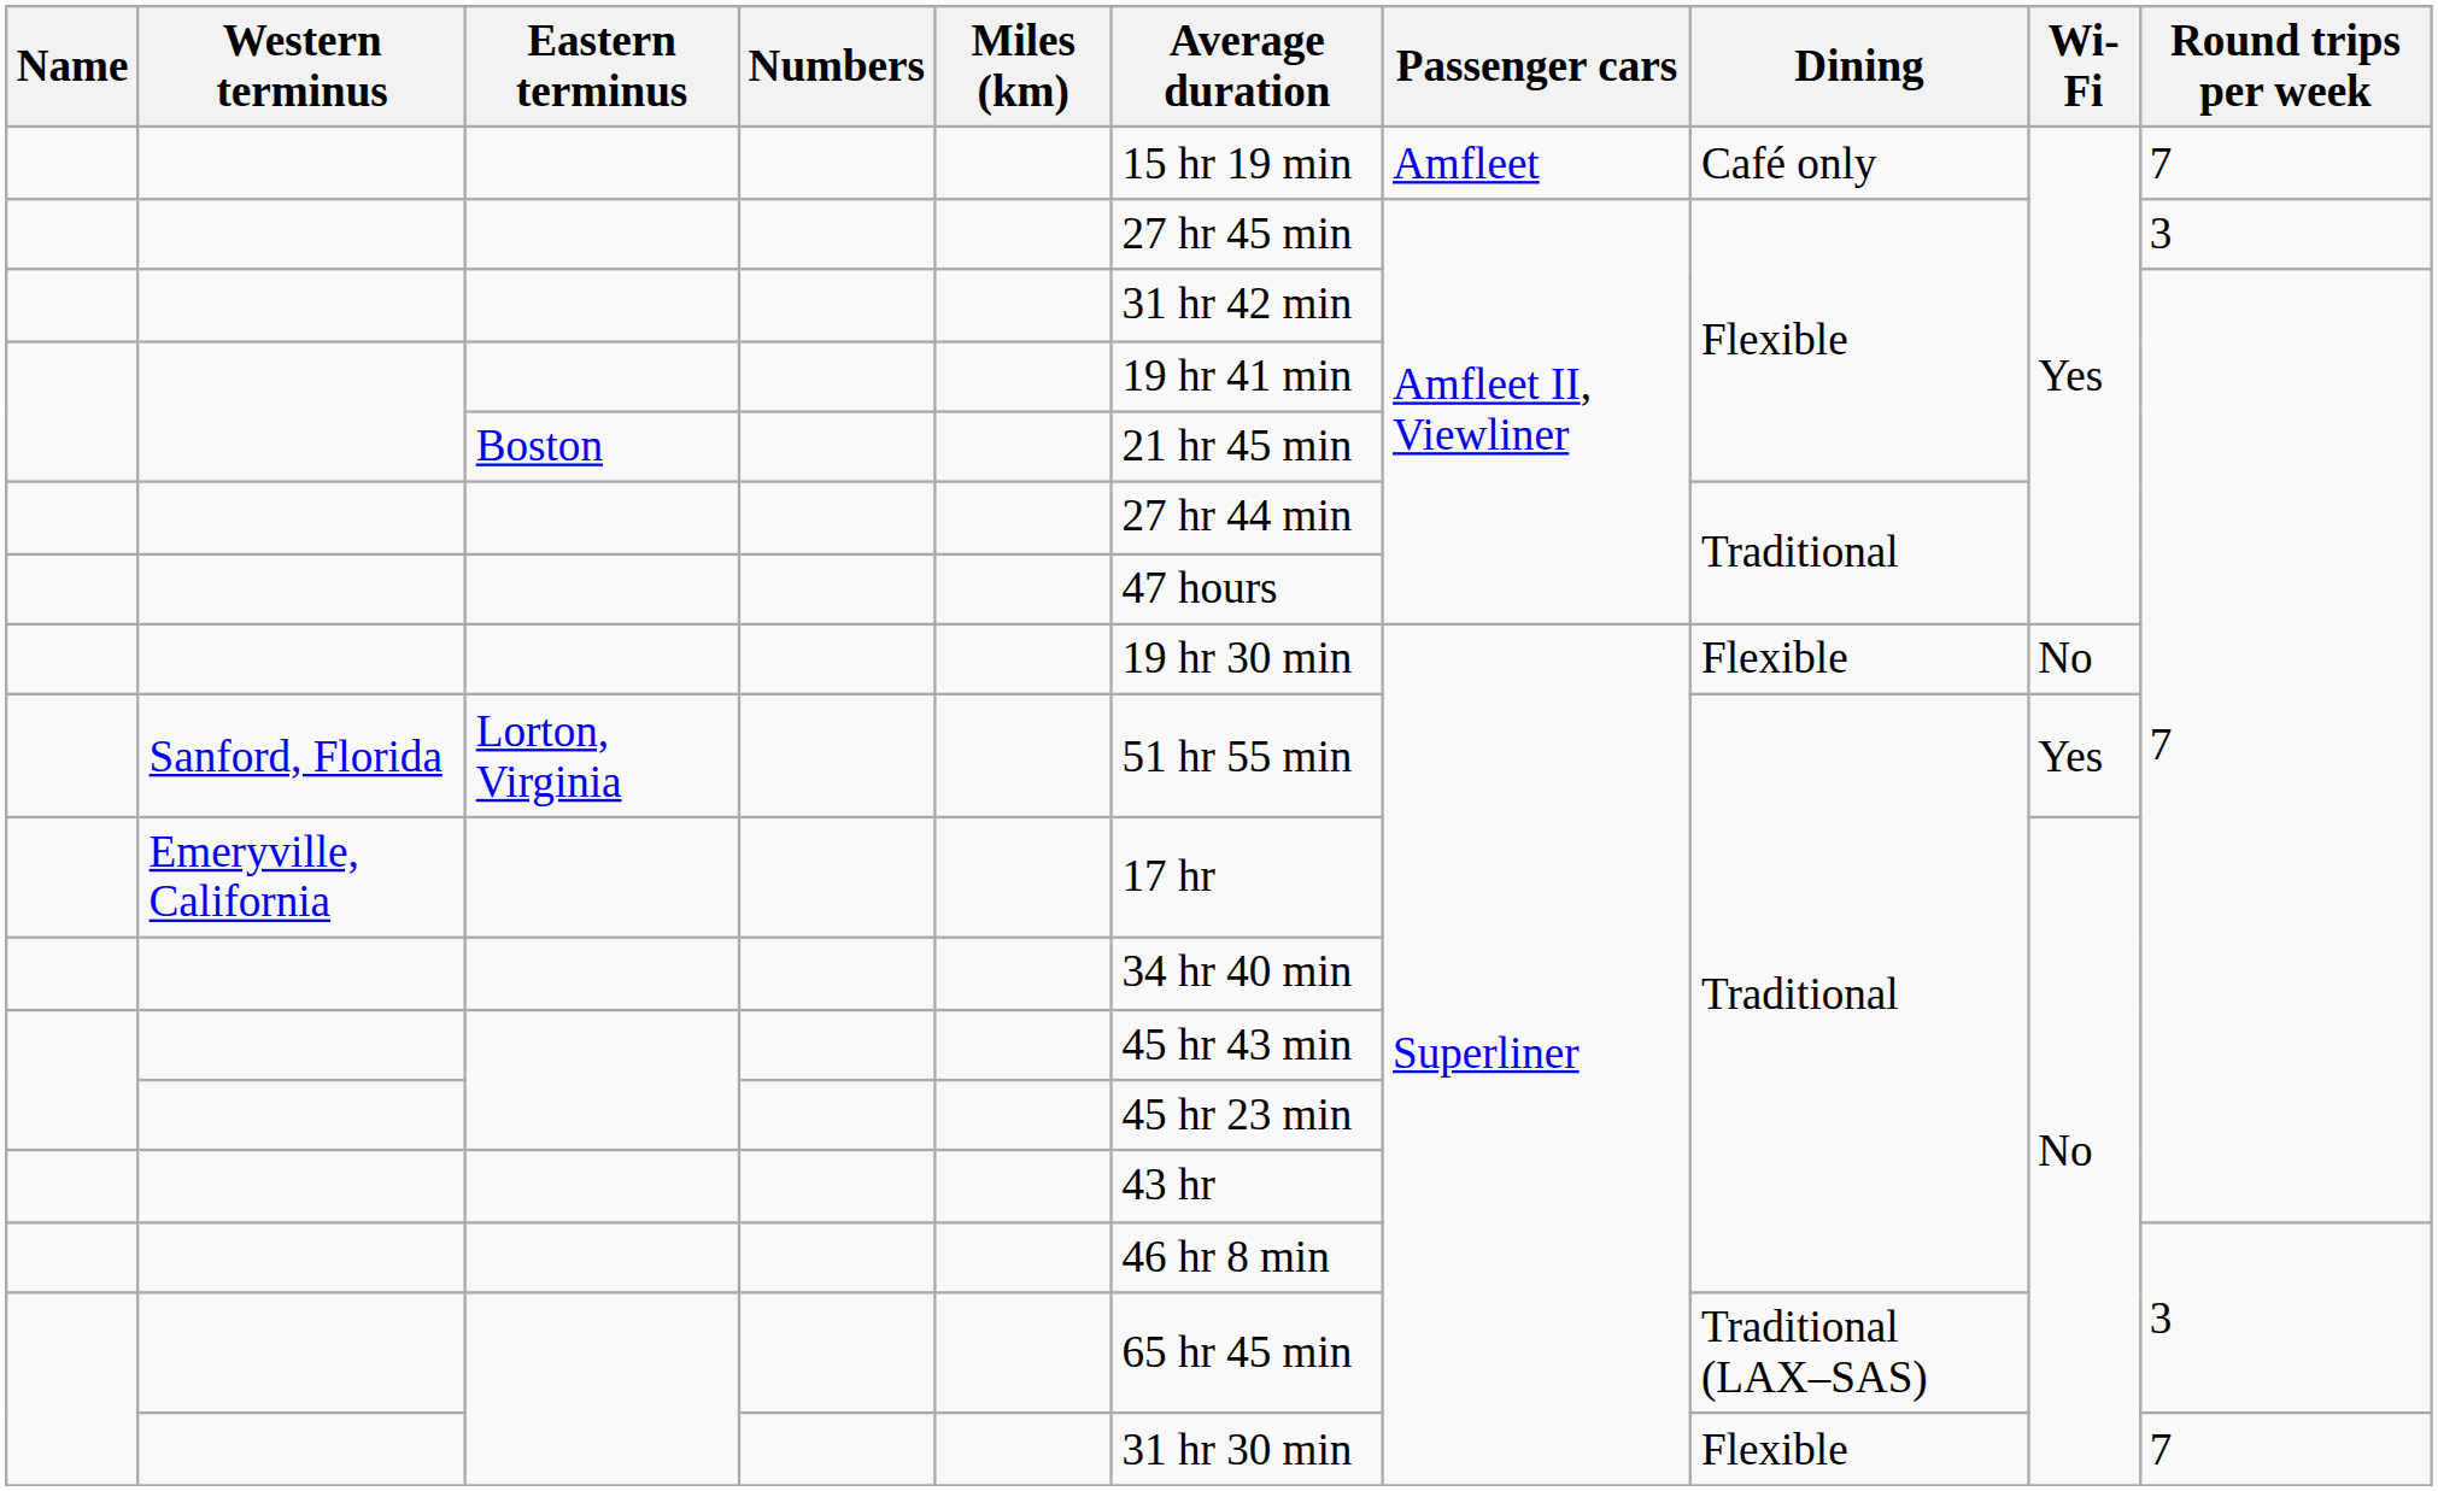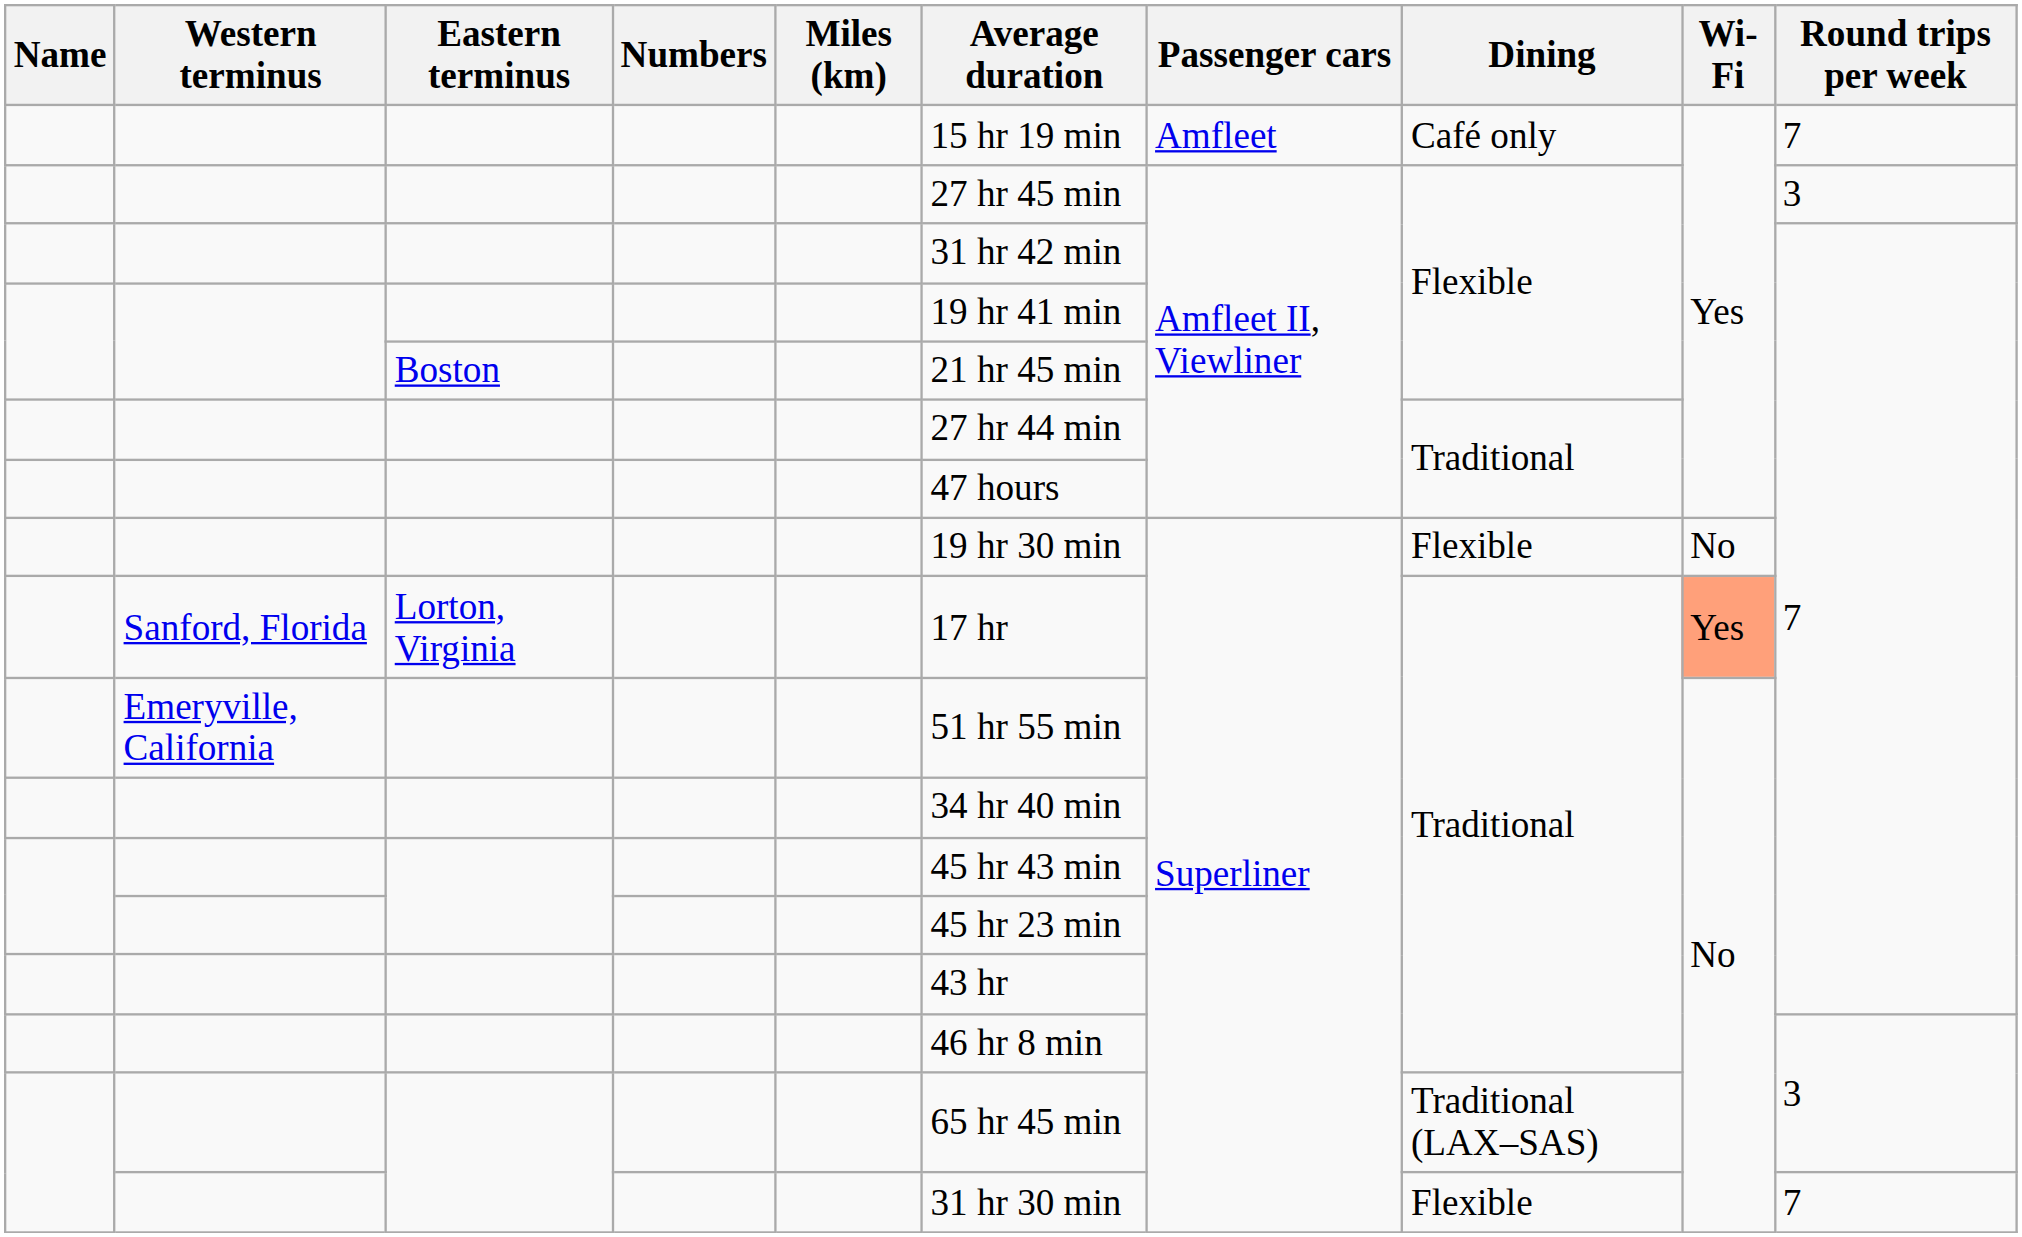Sanford, Florida | Average duration: 51 hr 55 min -> 17 hr
Sanford, Florida | Wi-Fi: no background -> lightsalmon background
Emeryville, California | Average duration: 17 hr -> 51 hr 55 min
